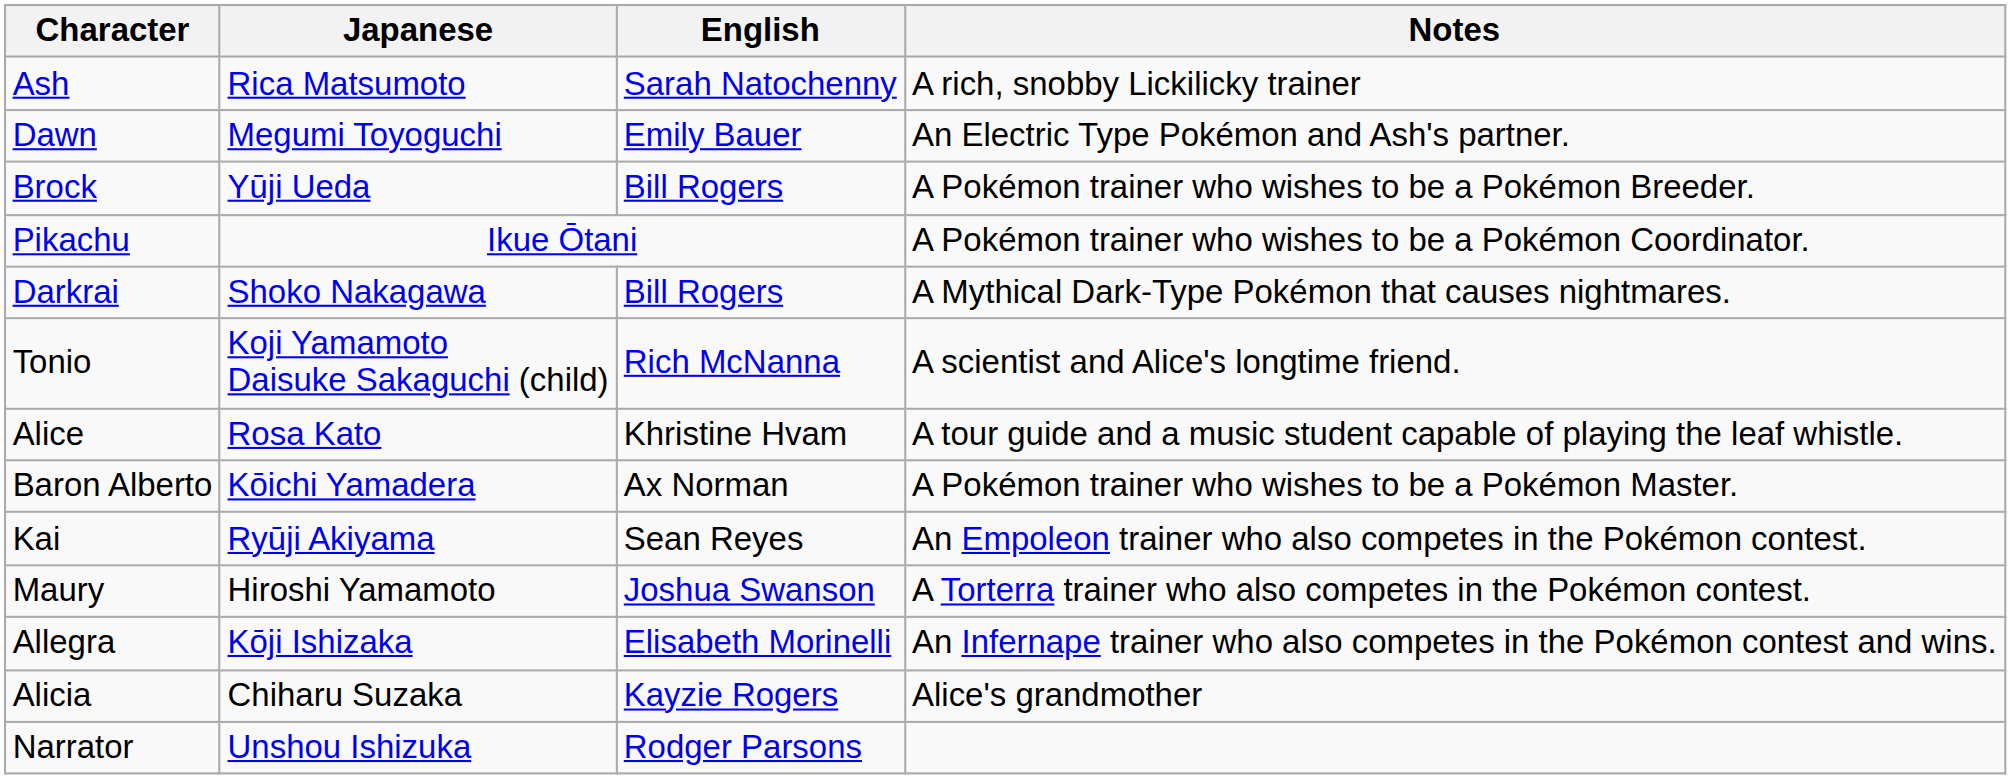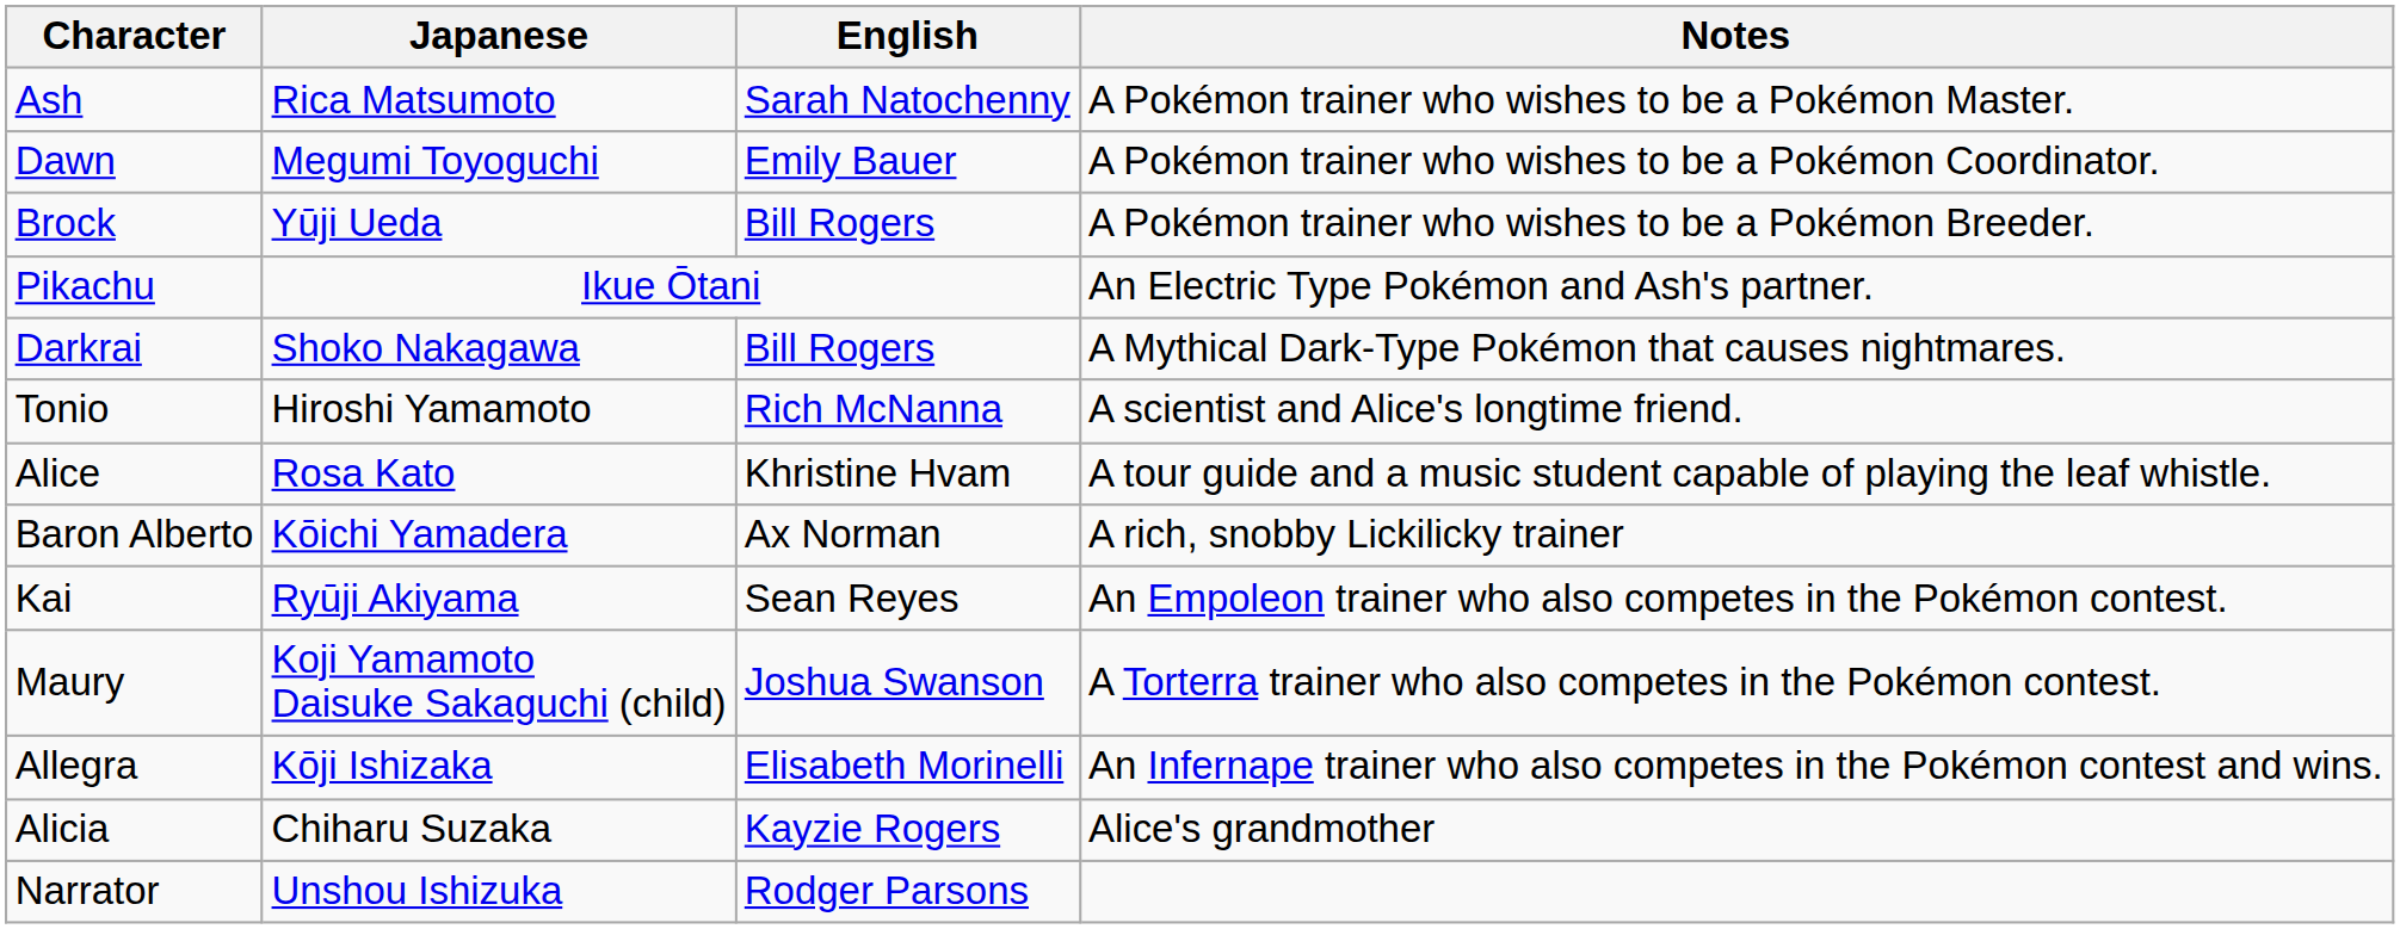Ash | Notes: A rich, snobby Lickilicky trainer -> A Pokémon trainer who wishes to be a Pokémon Master.
Dawn | Notes: An Electric Type Pokémon and Ash's partner. -> A Pokémon trainer who wishes to be a Pokémon Coordinator.
Pikachu | Notes: A Pokémon trainer who wishes to be a Pokémon Coordinator. -> An Electric Type Pokémon and Ash's partner.
Tonio | Japanese: Koji Yamamoto Daisuke Sakaguchi (child) -> Hiroshi Yamamoto
Baron Alberto | Notes: A Pokémon trainer who wishes to be a Pokémon Master. -> A rich, snobby Lickilicky trainer
Maury | Japanese: Hiroshi Yamamoto -> Koji Yamamoto Daisuke Sakaguchi (child)
